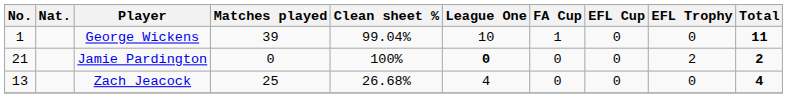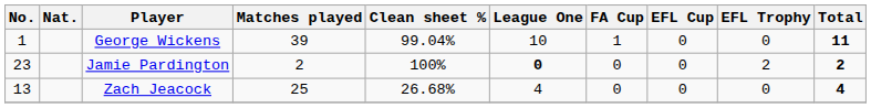Jamie Pardington | No.: 21 -> 23
Jamie Pardington | Matches played: 0 -> 2
